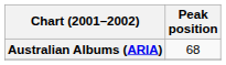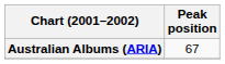Australian Albums (ARIA) | Peak position: 68 -> 67
